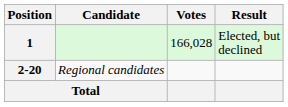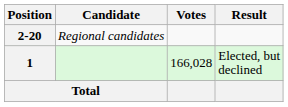rows swapped: 1 <-> 2-20
